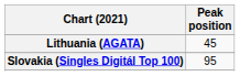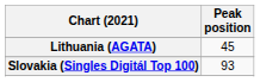Slovakia (Singles Digitál Top 100) | Peak position: 95 -> 93
